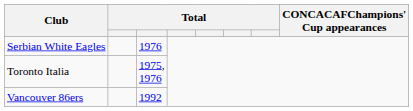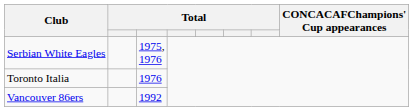Serbian White Eagles | column 3: 1976 -> 1975, 1976
Toronto Italia | column 3: 1975, 1976 -> 1976
